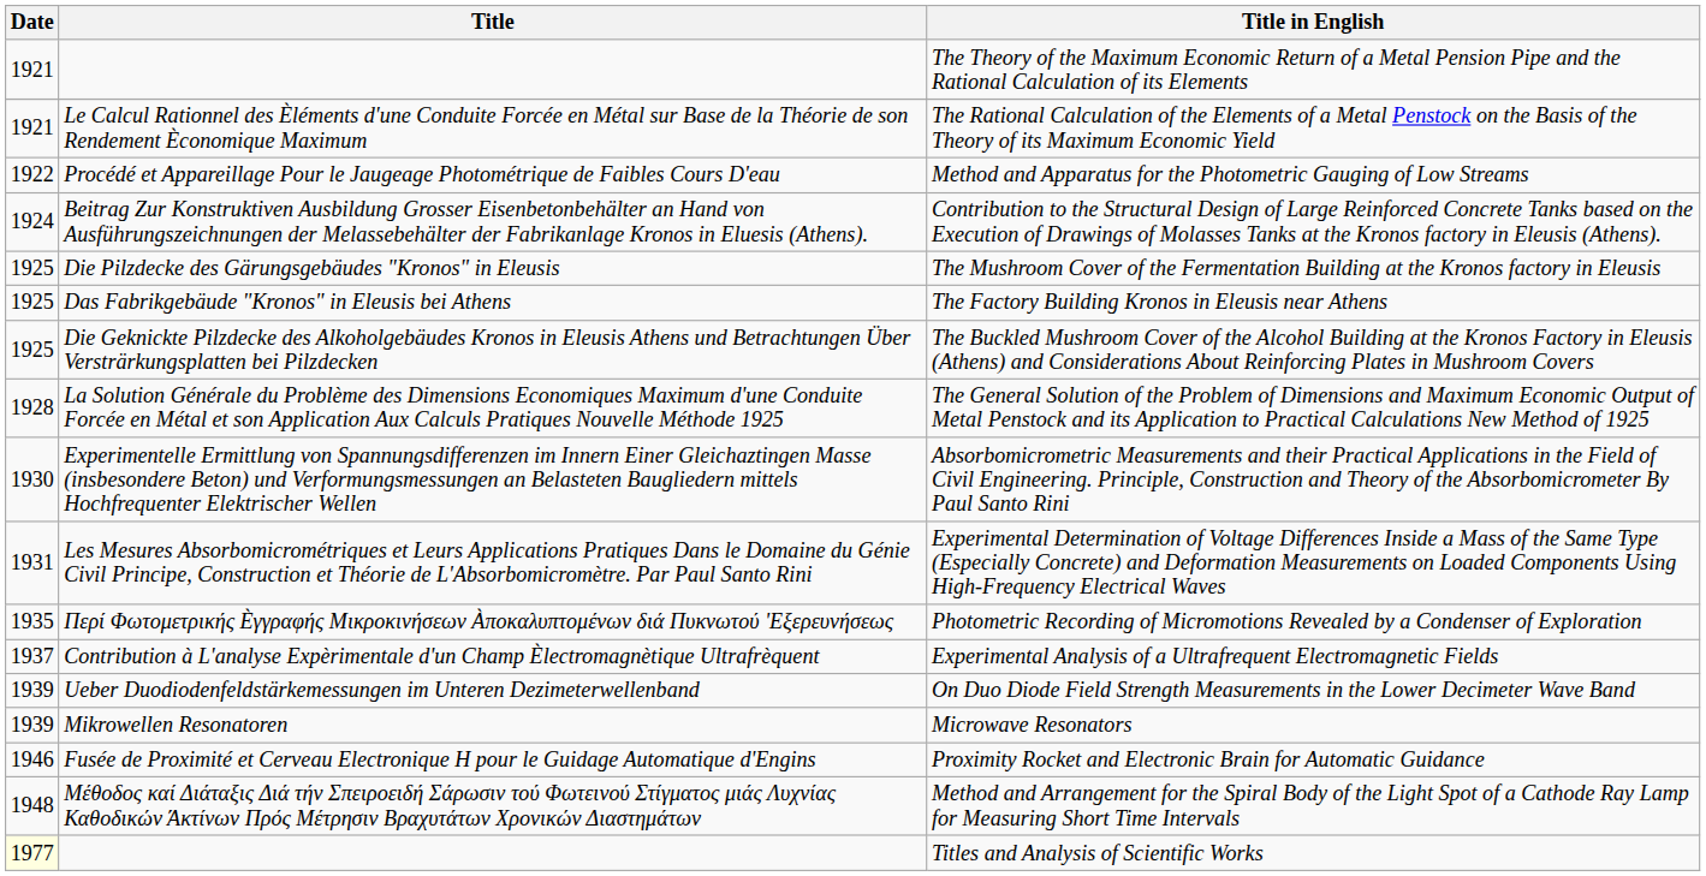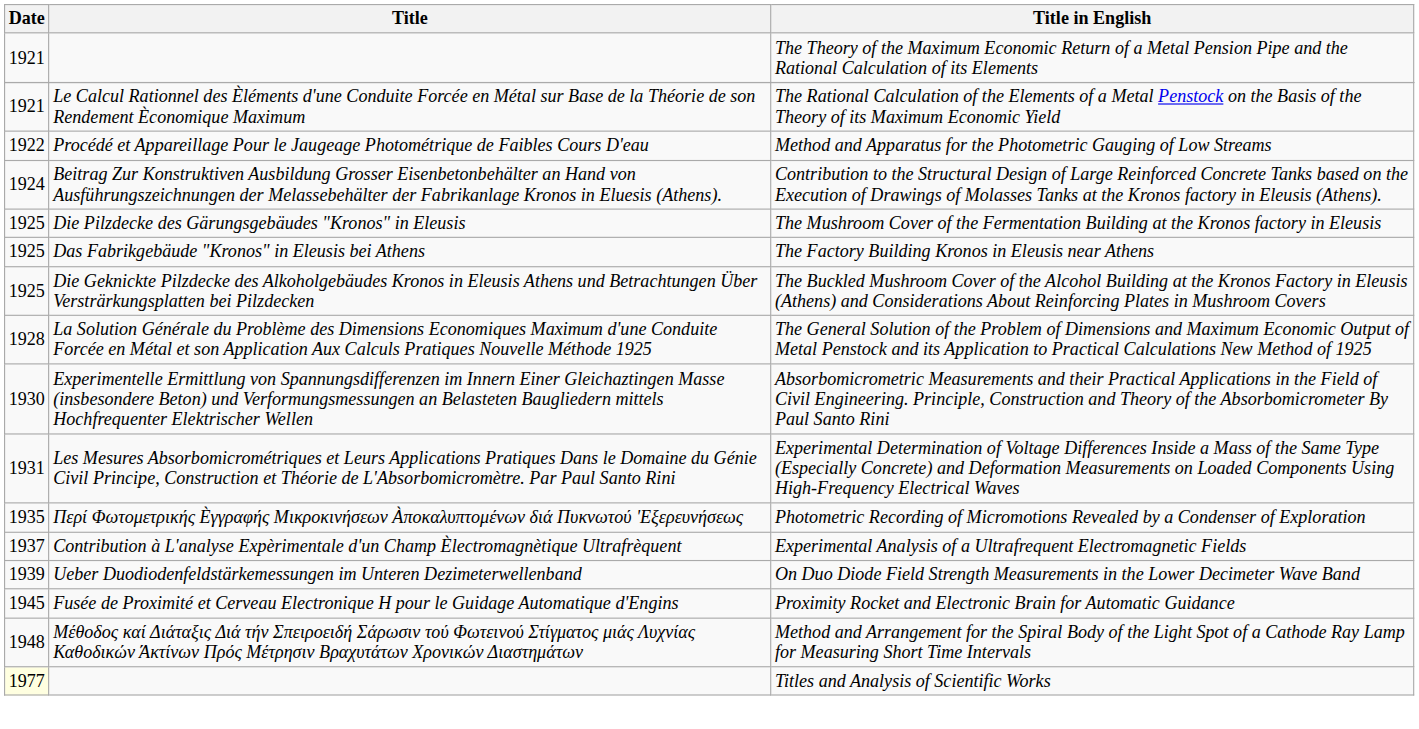- row: 1939 | Mikrowellen Resonatoren | Microwave Resonators
Proximity Rocket and Electronic Brain for Automatic Guidance | Date: 1946 -> 1945
